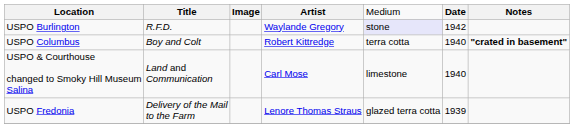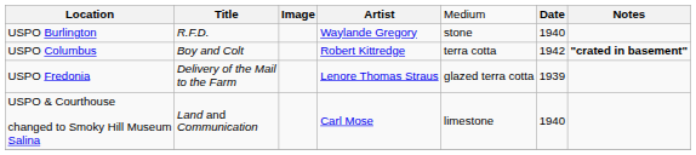USPO Burlington | column 5: lavender background -> no background
USPO Burlington | column 6: 1942 -> 1940
USPO Columbus | column 6: 1940 -> 1942
rows swapped: USPO Fredonia <-> USPO & Courthouse changed to Smoky Hill Museum Salina
